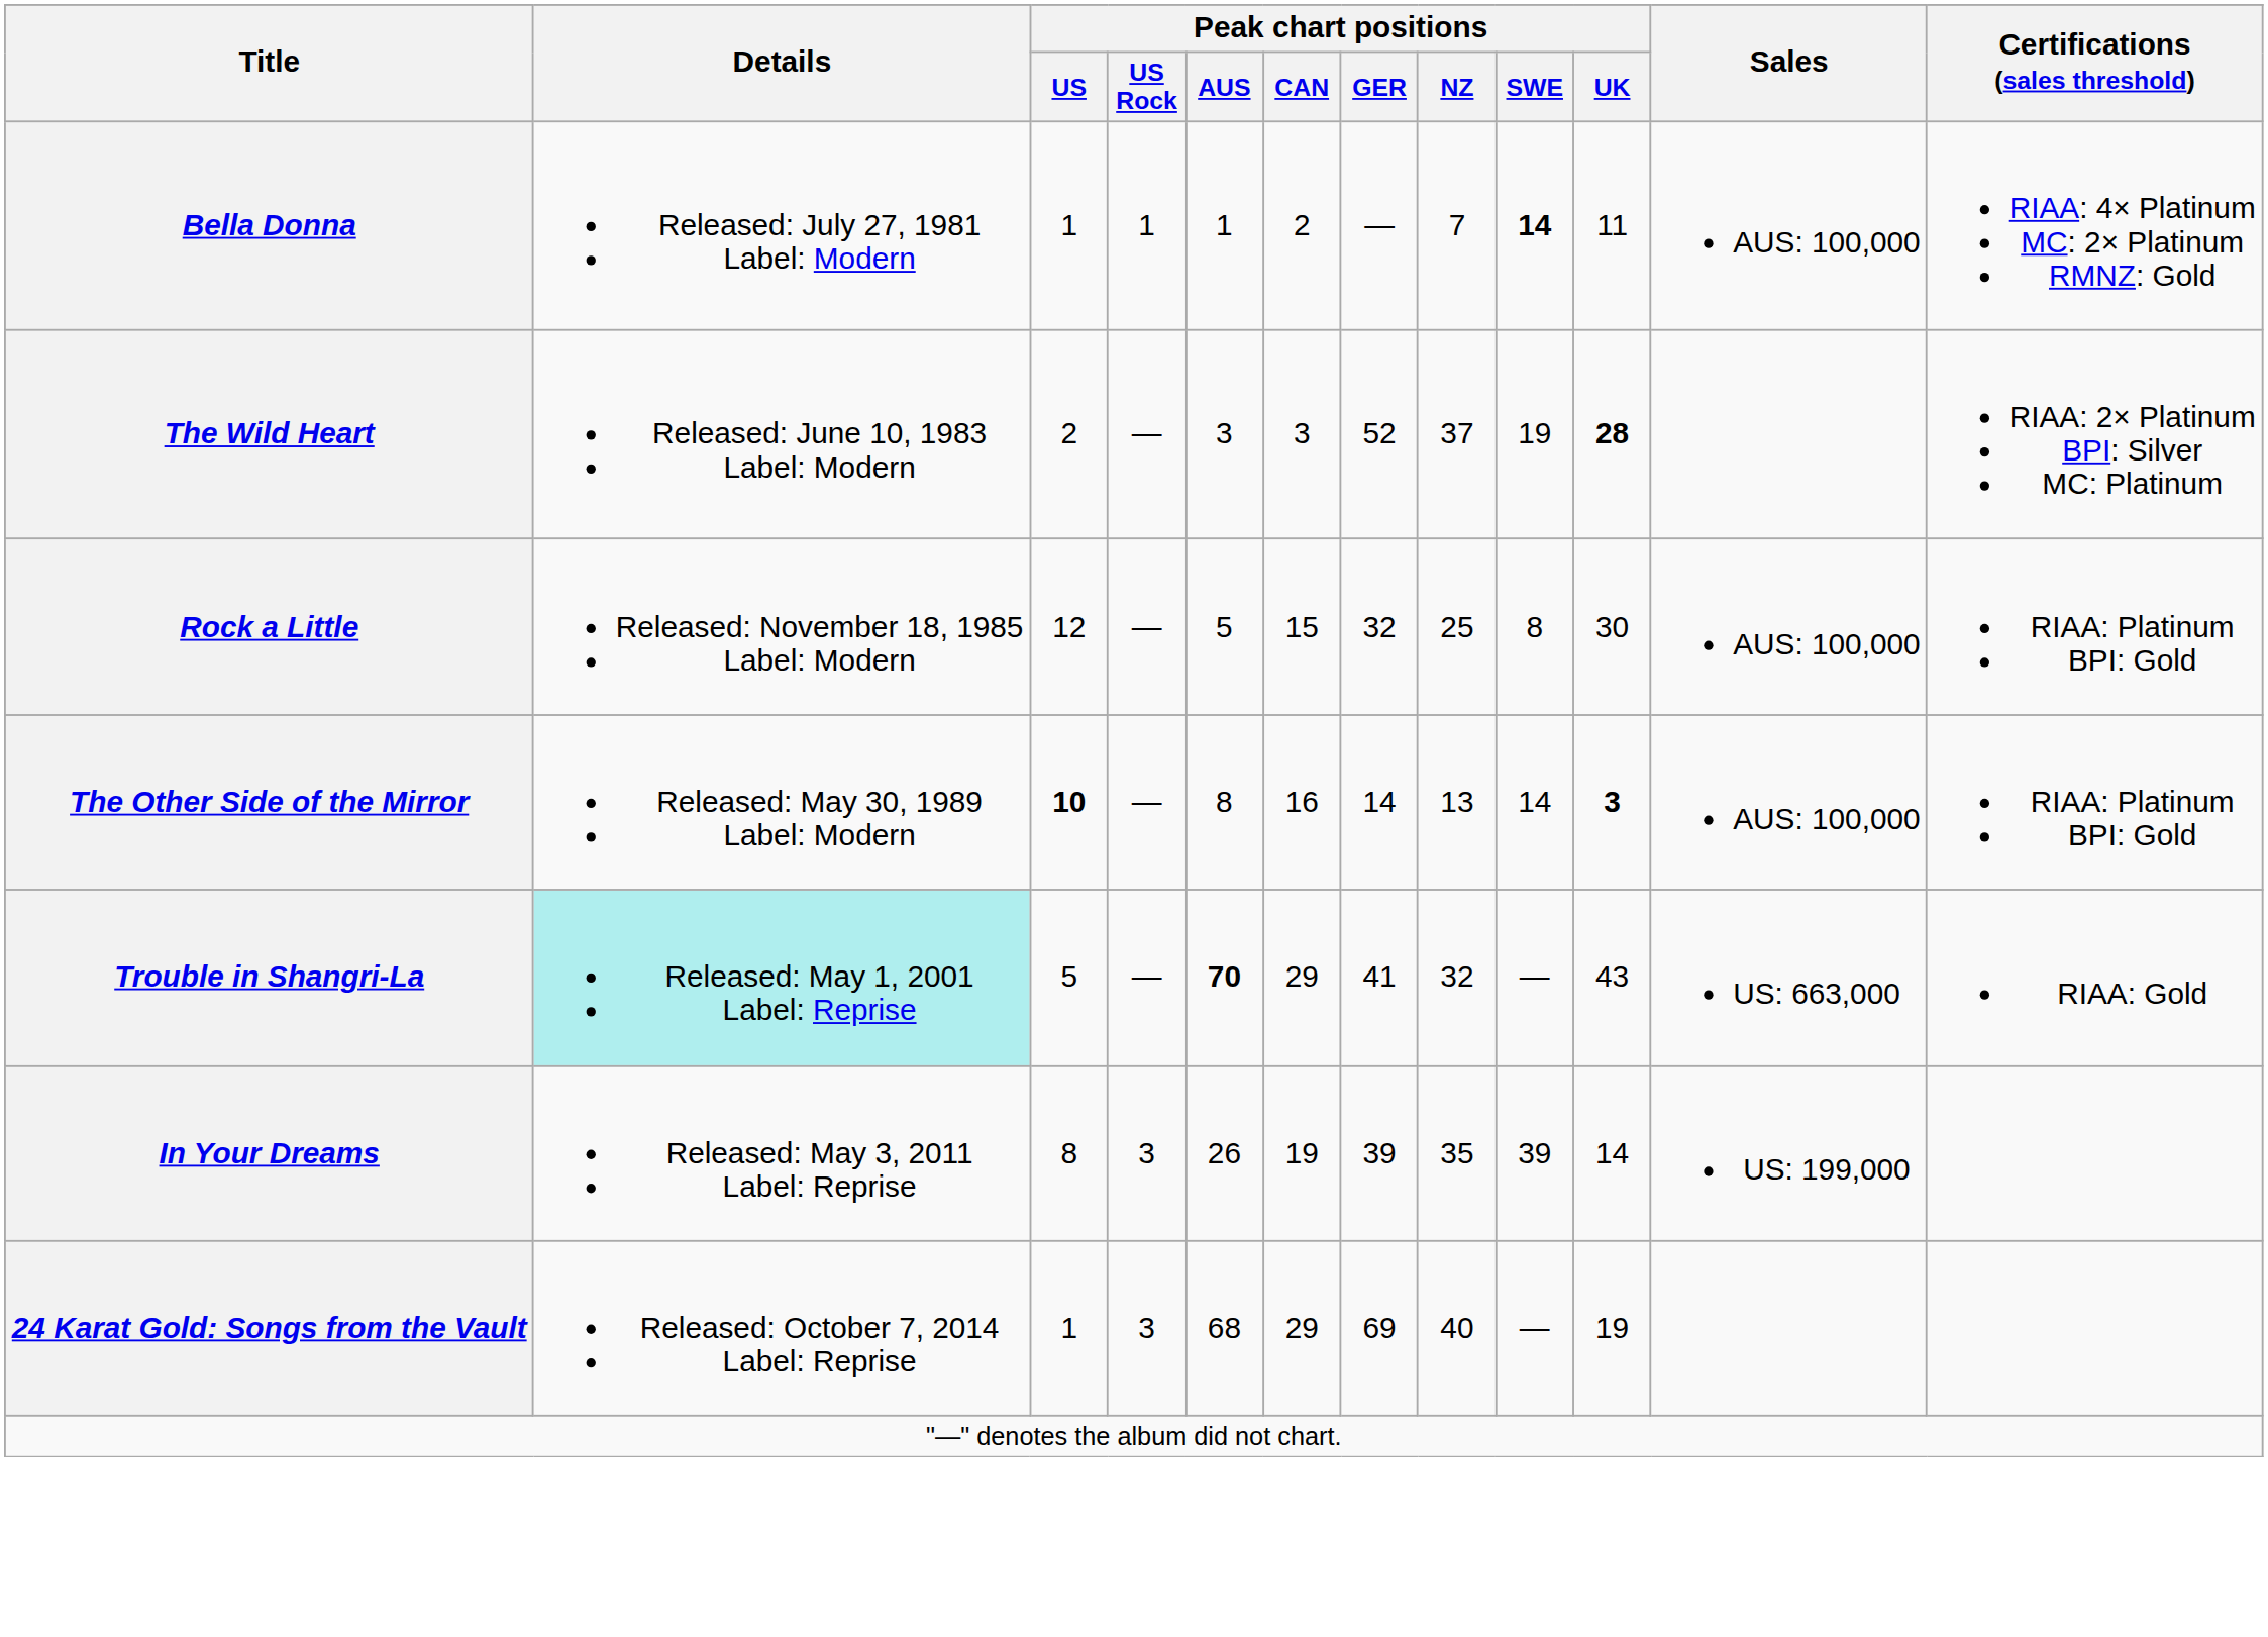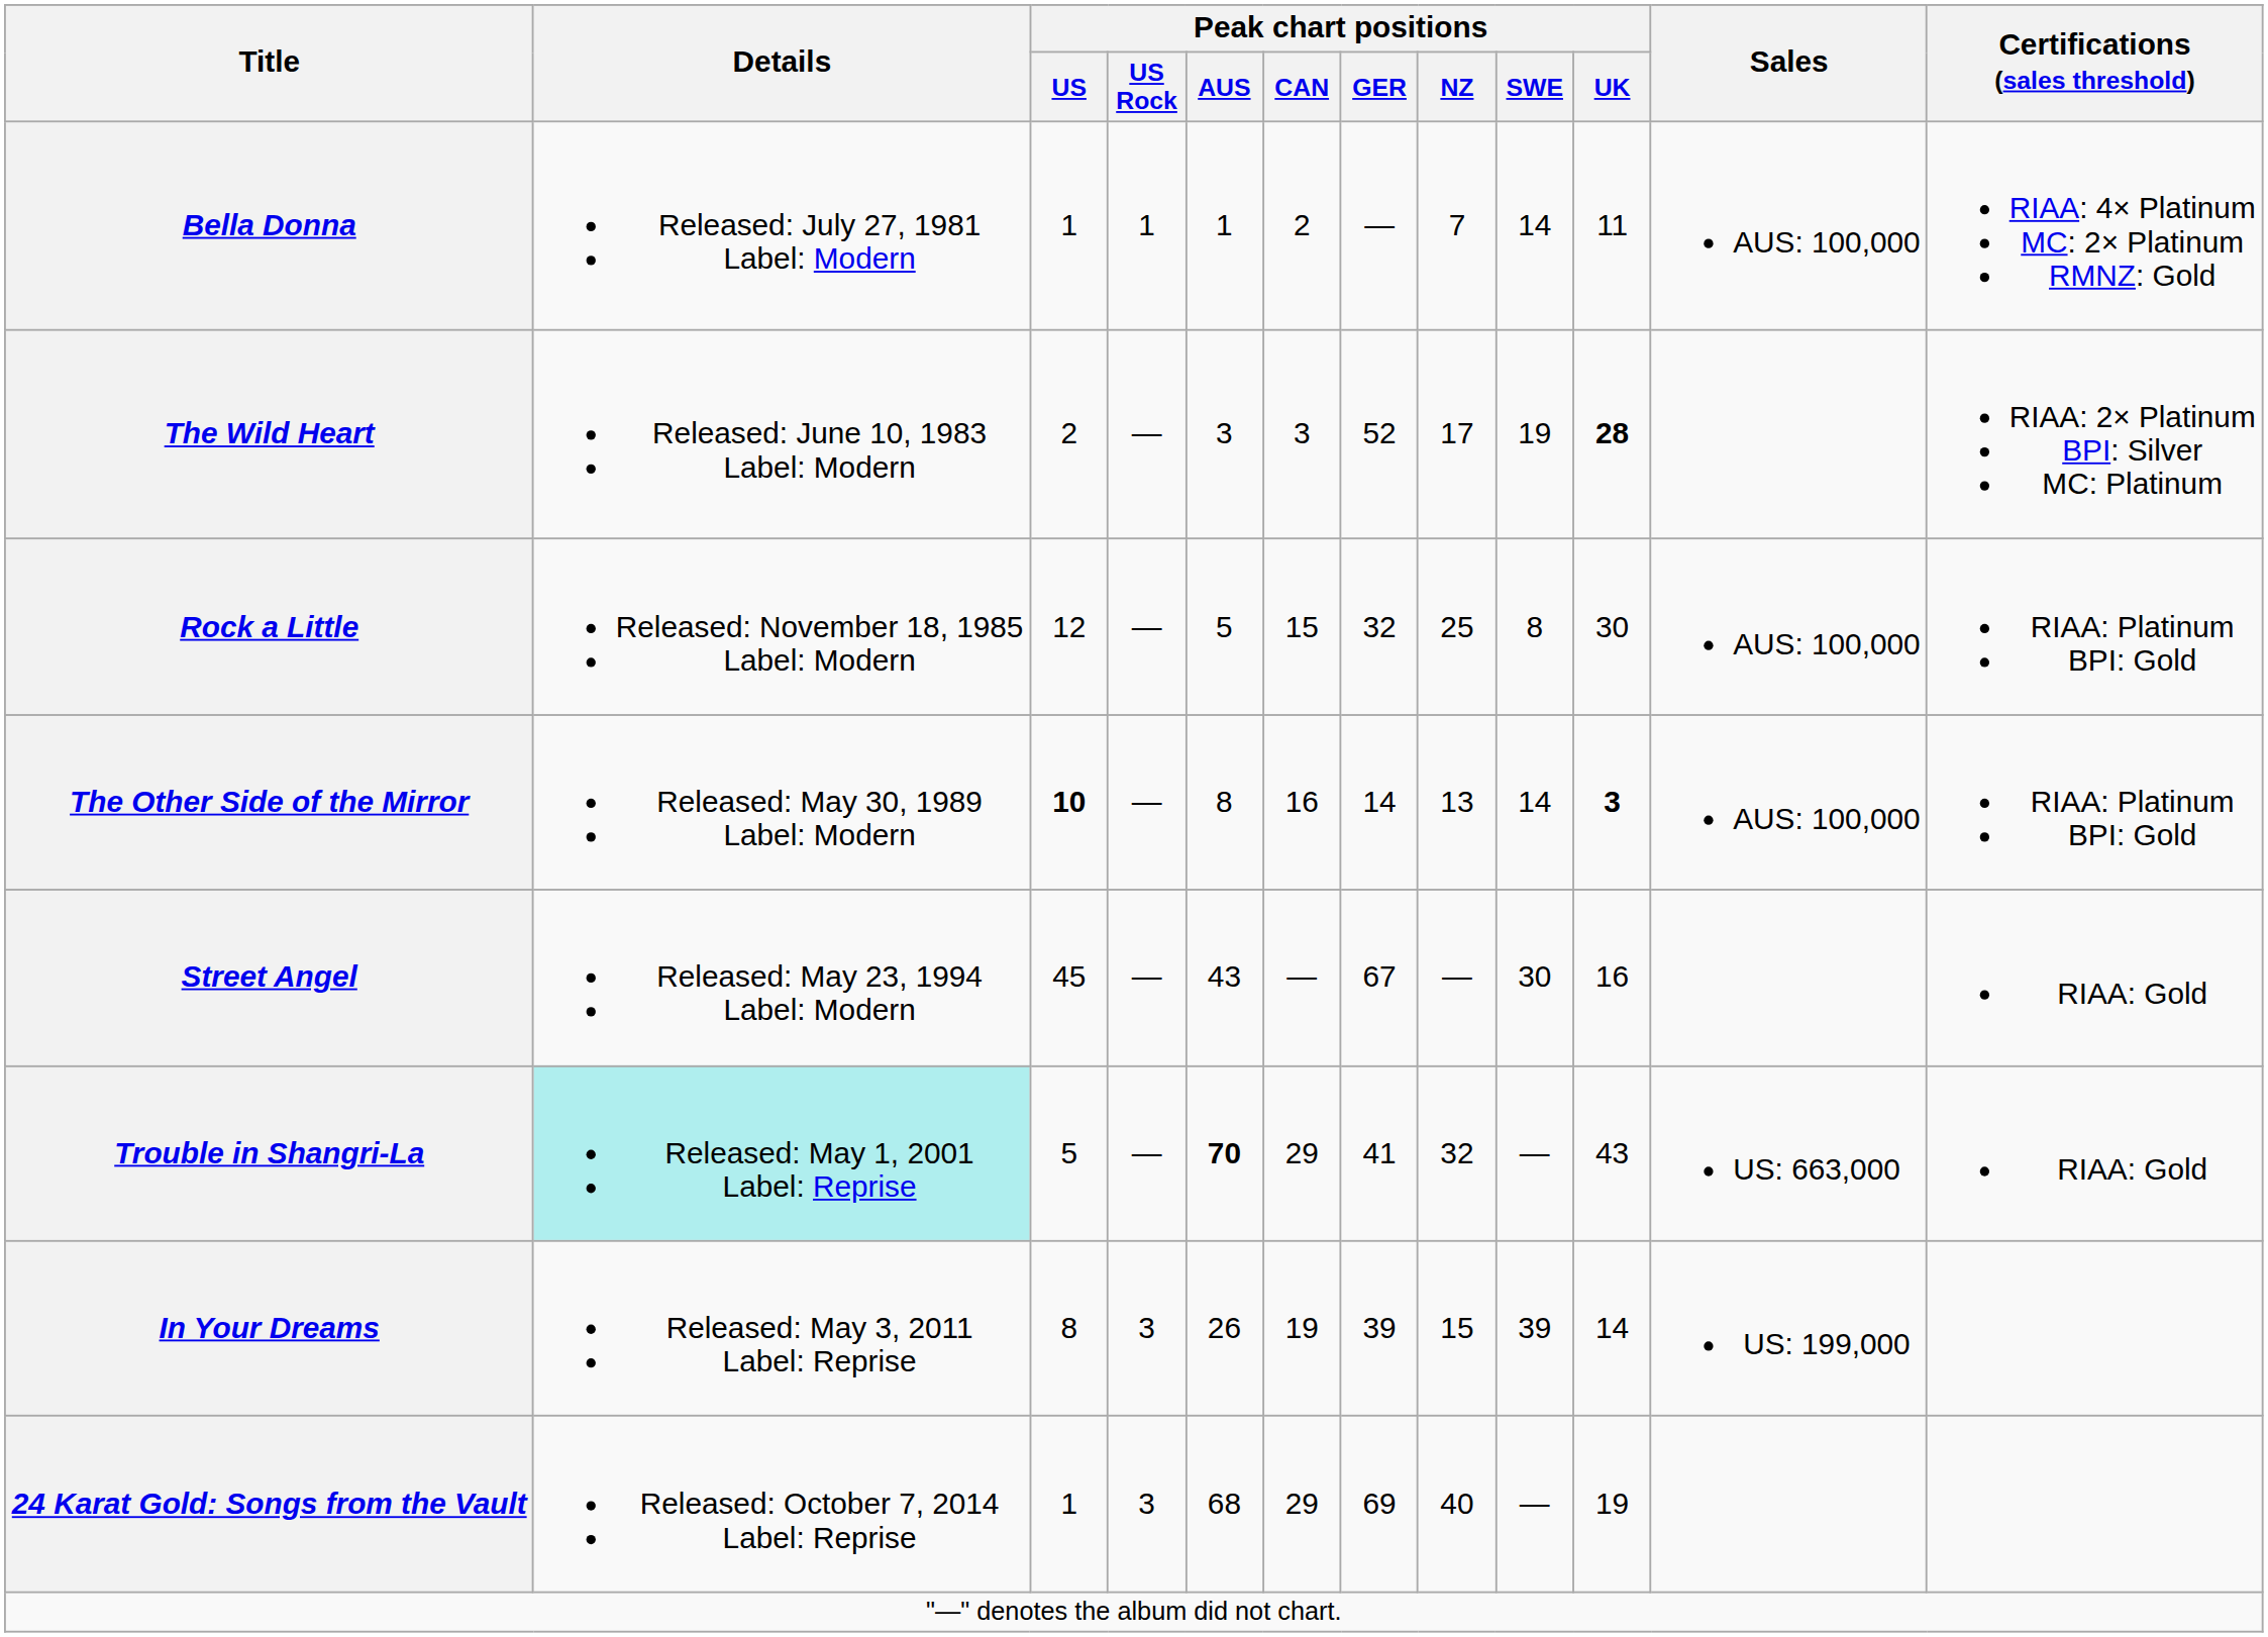Bella Donna | Peak chart positions / SWE: bold -> normal
The Wild Heart | Peak chart positions / NZ: 37 -> 17
+ row: Street Angel | Released: May 23, 1994 Label: Modern | 45 | — | 43 | — | 67 | — | 30 | 16 | RIAA: Gold
In Your Dreams | Peak chart positions / NZ: 35 -> 15
